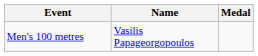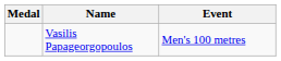columns swapped: Medal <-> Event
